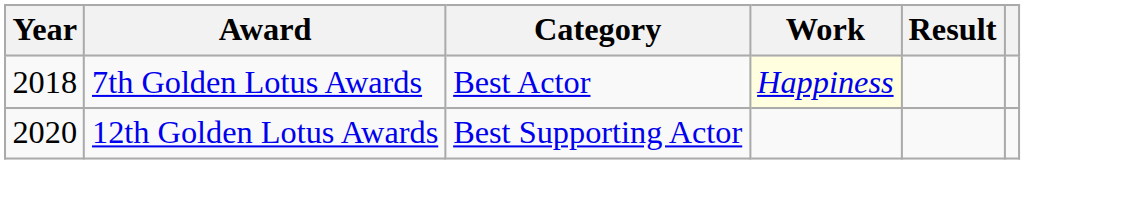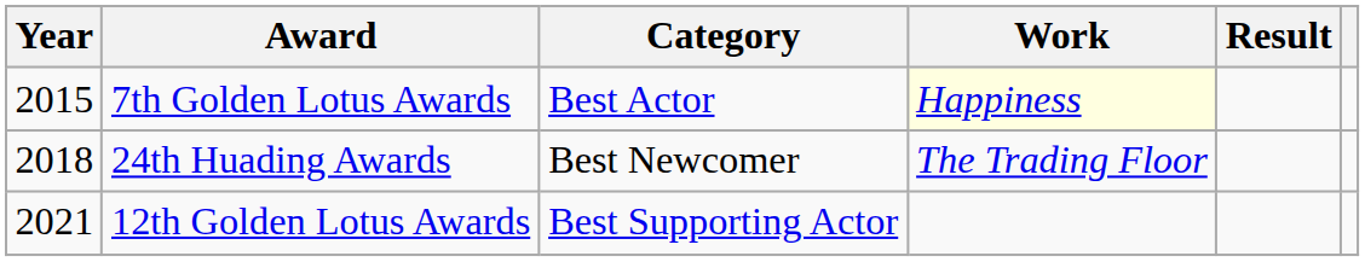7th Golden Lotus Awards | Year: 2018 -> 2015
+ row: 2018 | 24th Huading Awards | Best Newcomer | The Trading Floor
12th Golden Lotus Awards | Year: 2020 -> 2021
